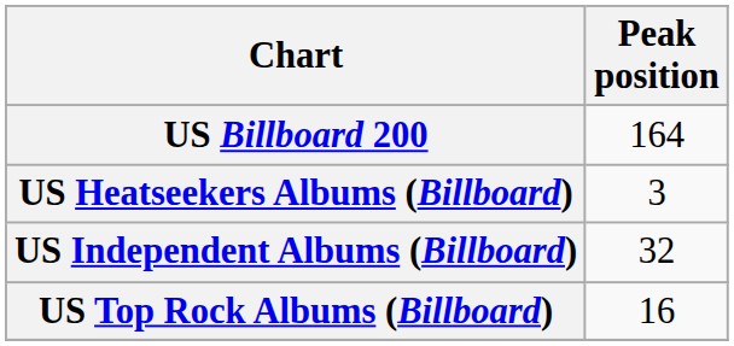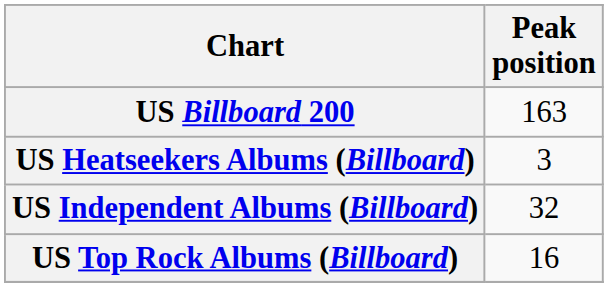US Billboard 200 | Peak position: 164 -> 163
